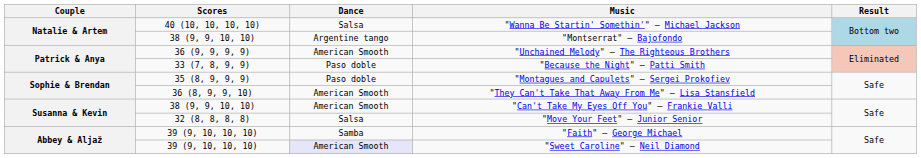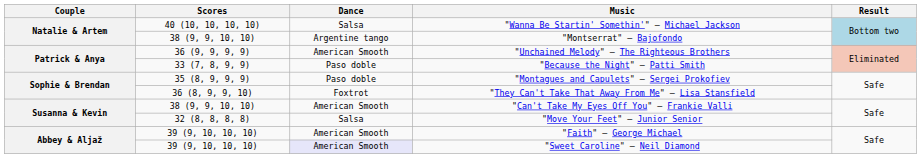"They Can't Take That Away From Me" — Lisa Stansfield | Dance: American Smooth -> Foxtrot
"Faith" — George Michael | Dance: Samba -> American Smooth
